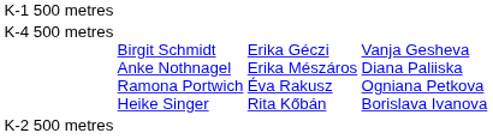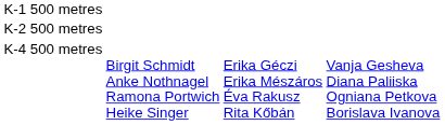rows swapped: K-2 500 metres <-> K-4 500 metres
